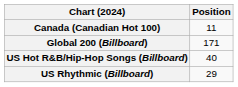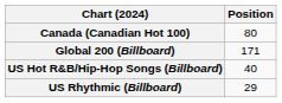Canada (Canadian Hot 100) | Position: 11 -> 80
